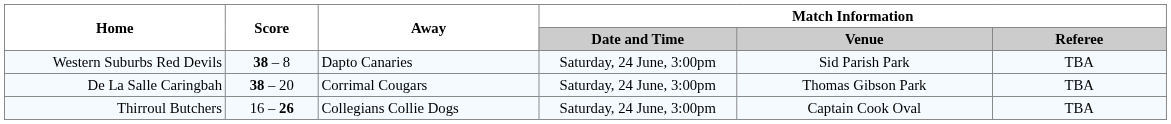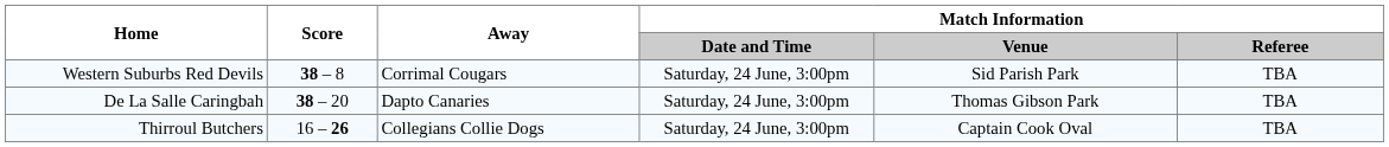Western Suburbs Red Devils | Away: Dapto Canaries -> Corrimal Cougars
De La Salle Caringbah | Away: Corrimal Cougars -> Dapto Canaries
